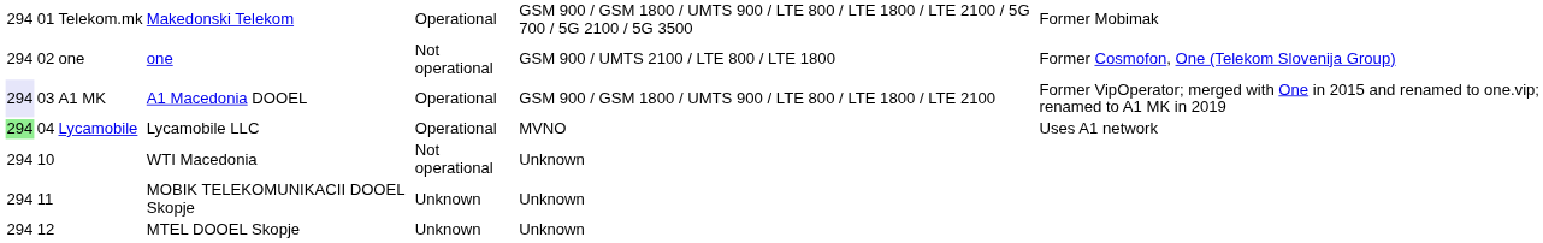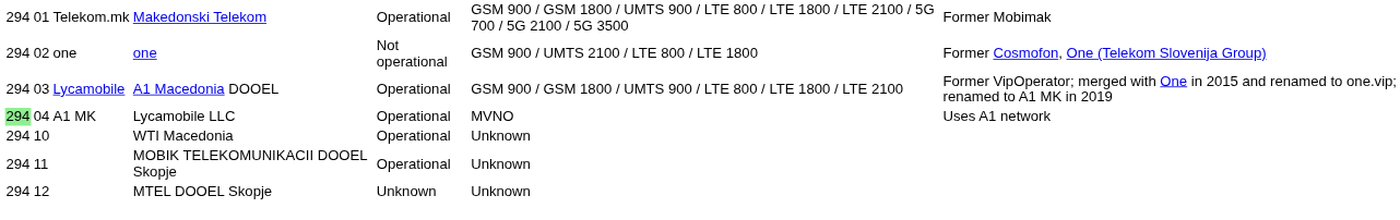A1 Macedonia DOOEL | column 1: lavender background -> no background
A1 Macedonia DOOEL | column 3: A1 MK -> Lycamobile
Lycamobile LLC | column 3: Lycamobile -> A1 MK
WTI Macedonia | column 5: Not operational -> Operational
MOBIK TELEKOMUNIKACII DOOEL Skopje | column 5: Unknown -> Operational
